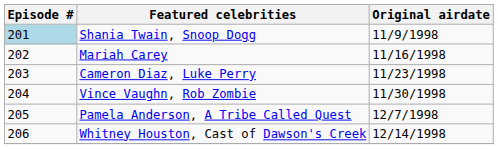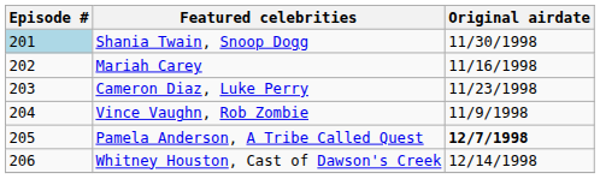Shania Twain, Snoop Dogg | Original airdate: 11/9/1998 -> 11/30/1998
Vince Vaughn, Rob Zombie | Original airdate: 11/30/1998 -> 11/9/1998
Pamela Anderson, A Tribe Called Quest | Original airdate: normal -> bold
